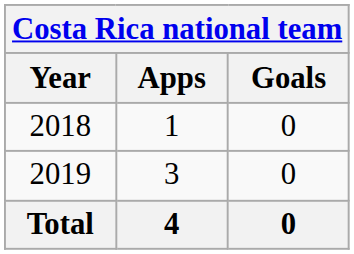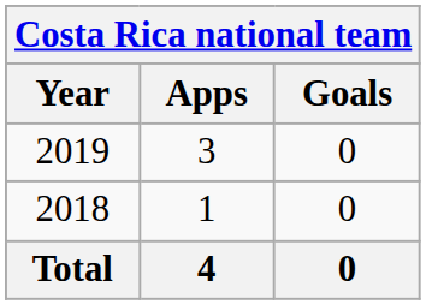rows swapped: 2018 <-> 2019
